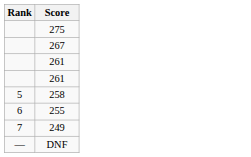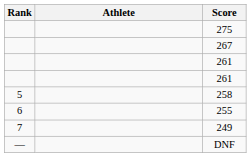+ column: Athlete
